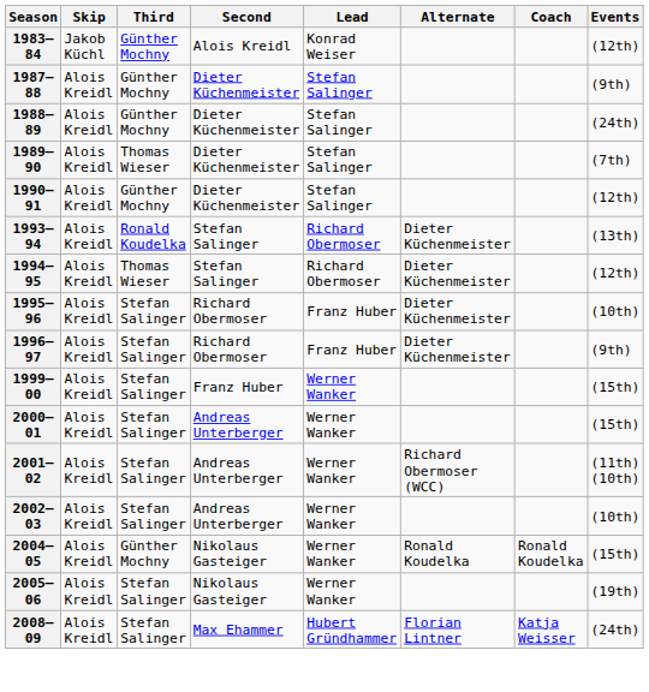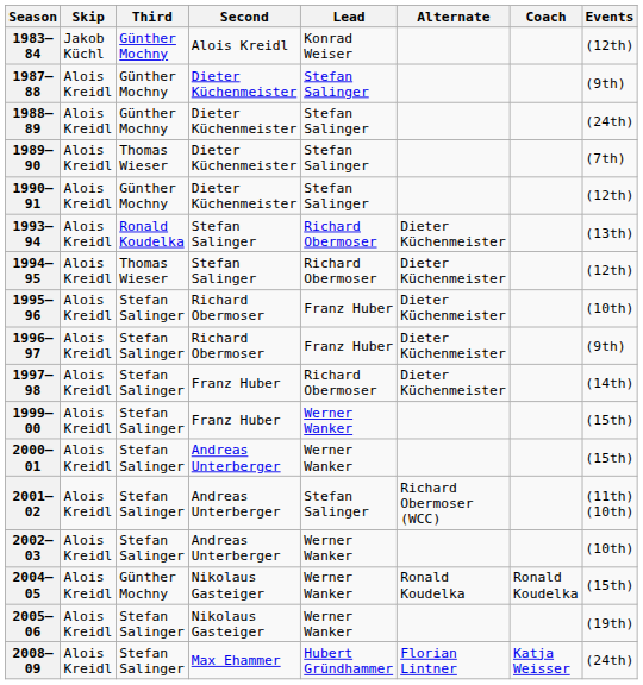+ row: 1997–98 | Alois Kreidl | Stefan Salinger | Franz Huber | Richard Obermoser | Dieter Küchenmeister | (14th)
2001–02 | Lead: Werner Wanker -> Stefan Salinger
